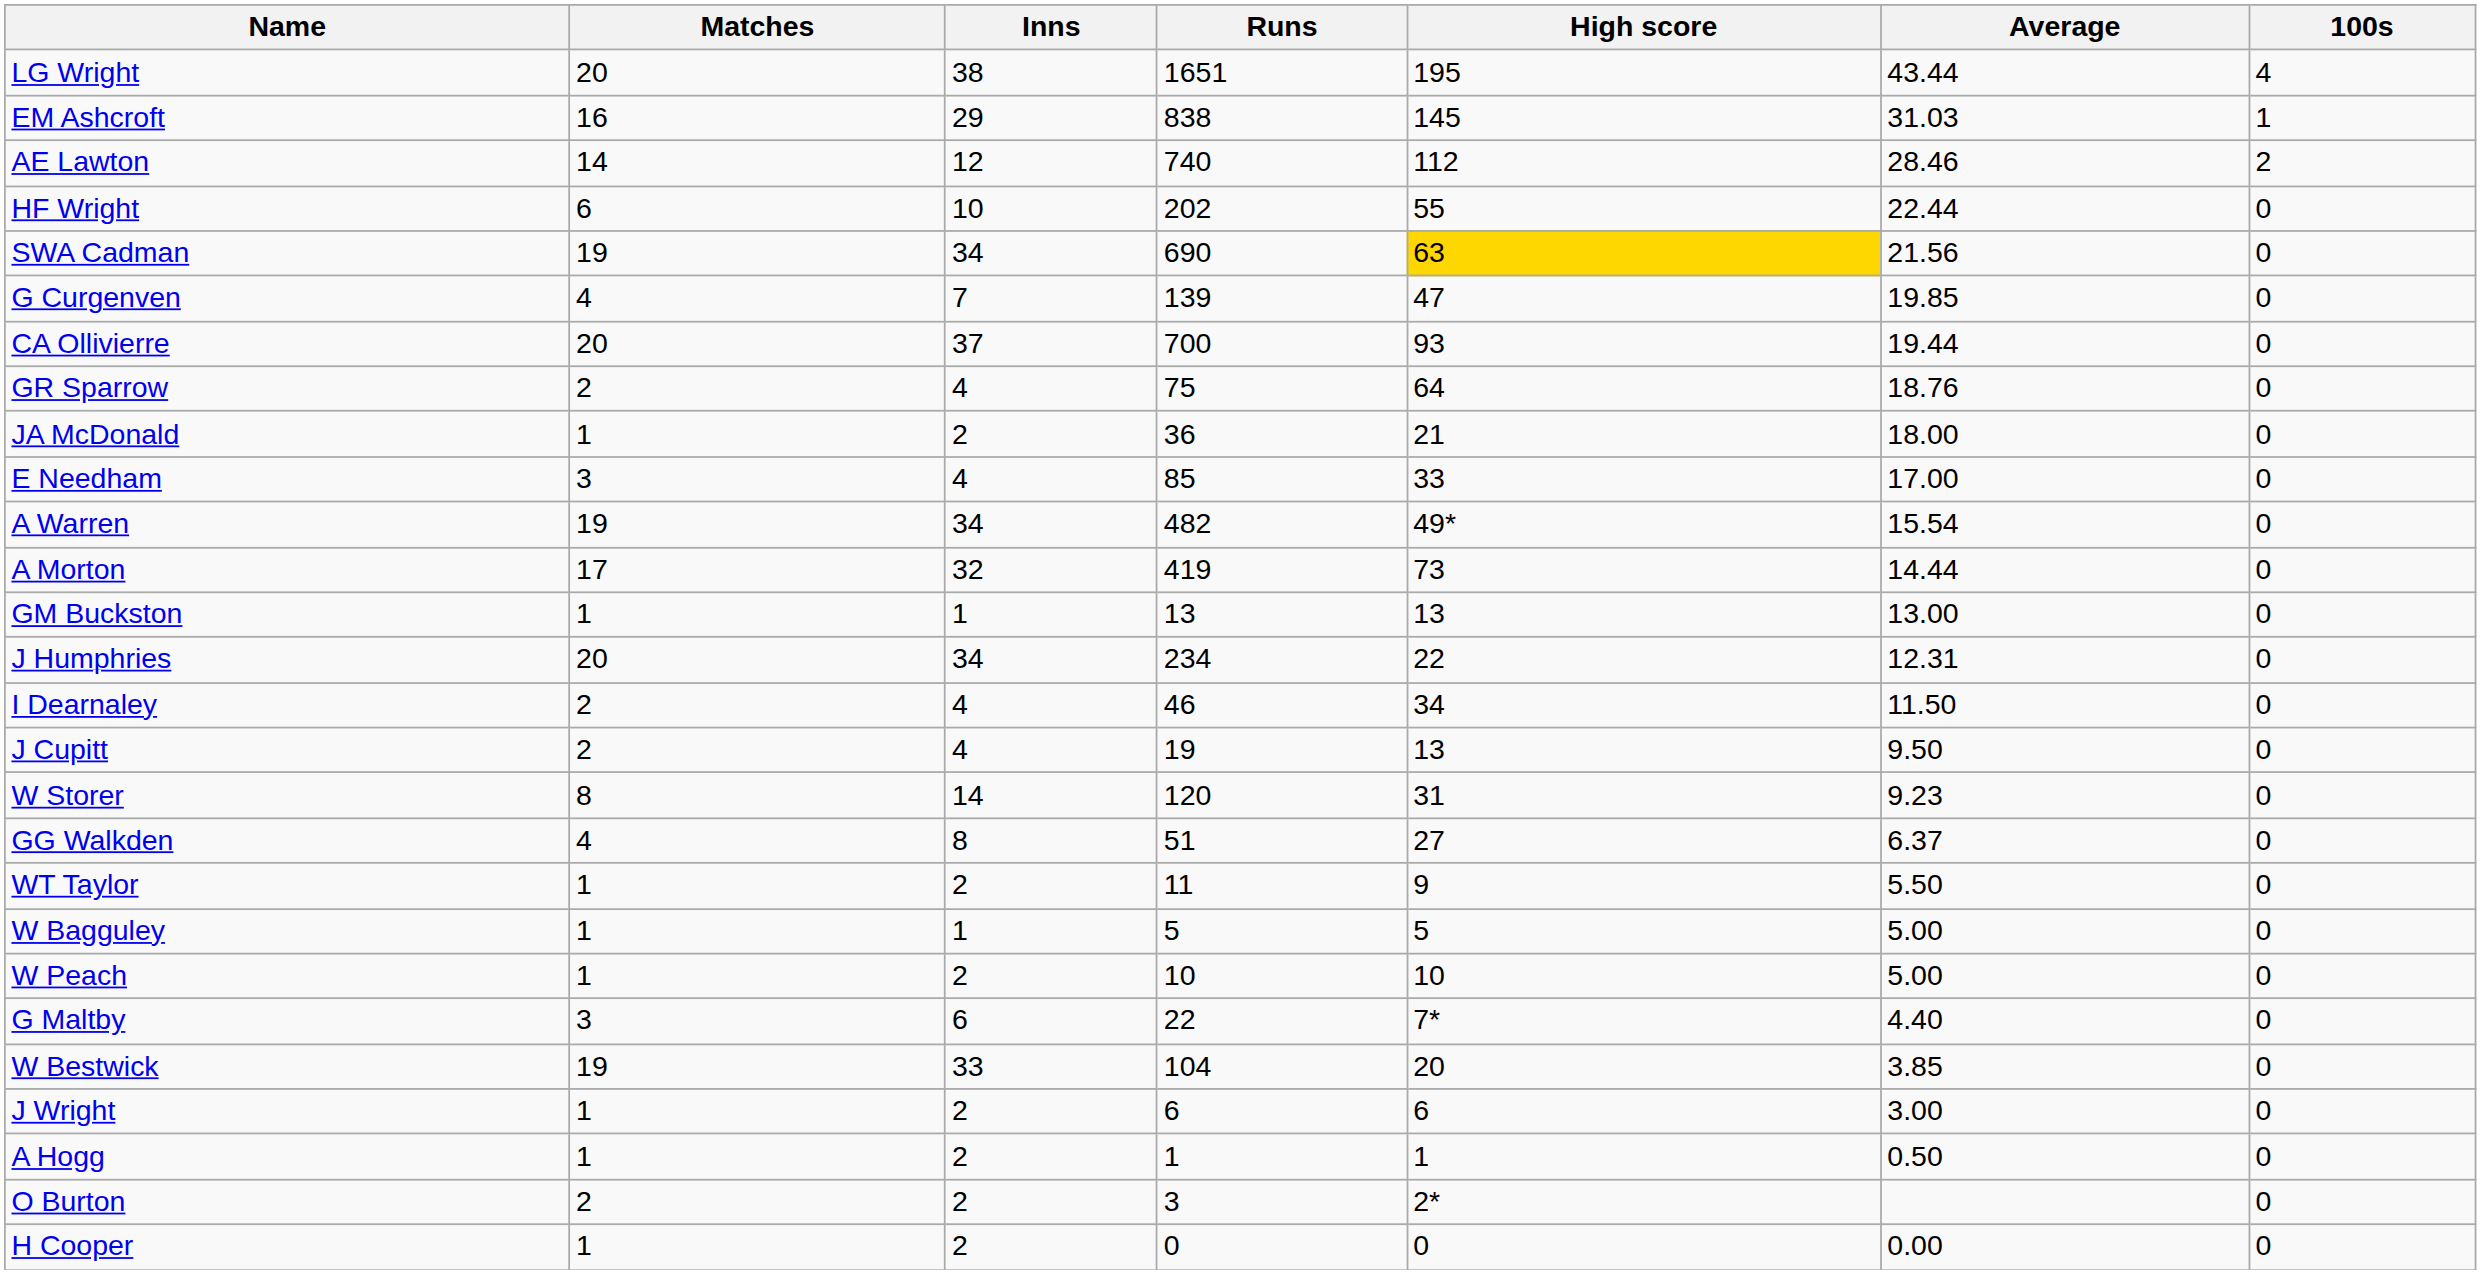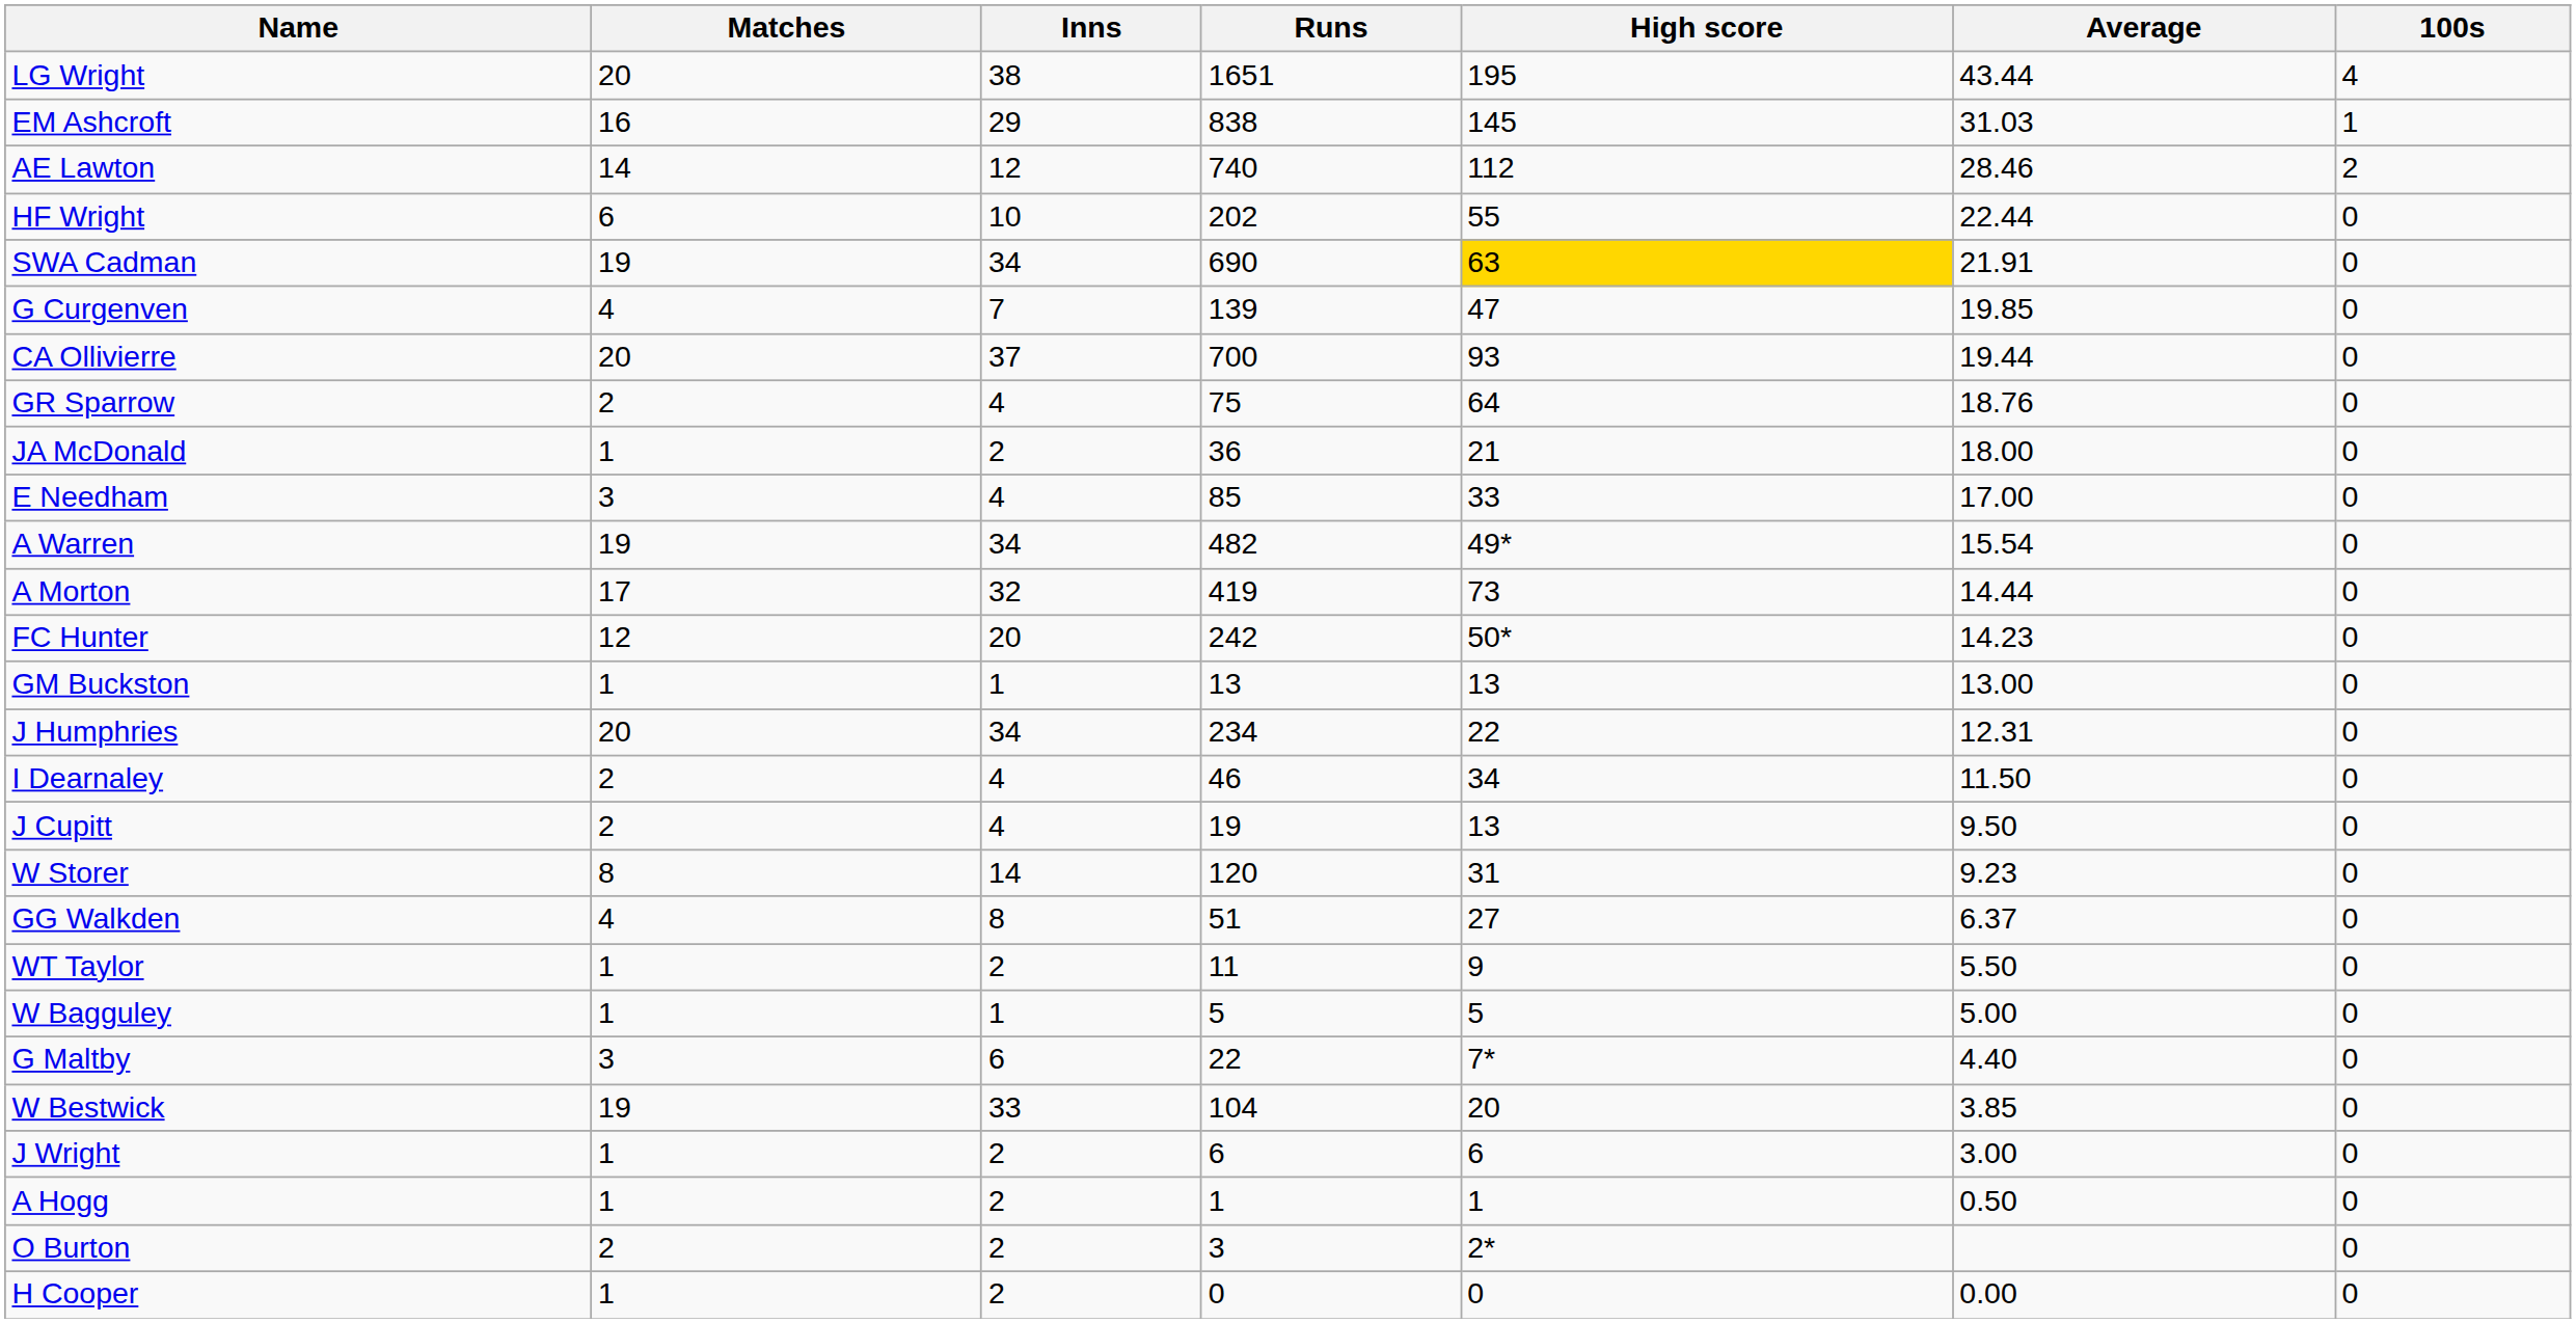SWA Cadman | Average: 21.56 -> 21.91
+ row: FC Hunter | 12 | 20 | 242 | 50* | 14.23 | 0
- row: W Peach | 1 | 2 | 10 | 10 | 5.00 | 0
